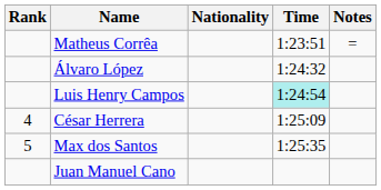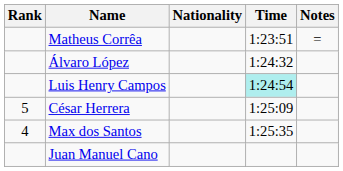César Herrera | Rank: 4 -> 5
Max dos Santos | Rank: 5 -> 4
